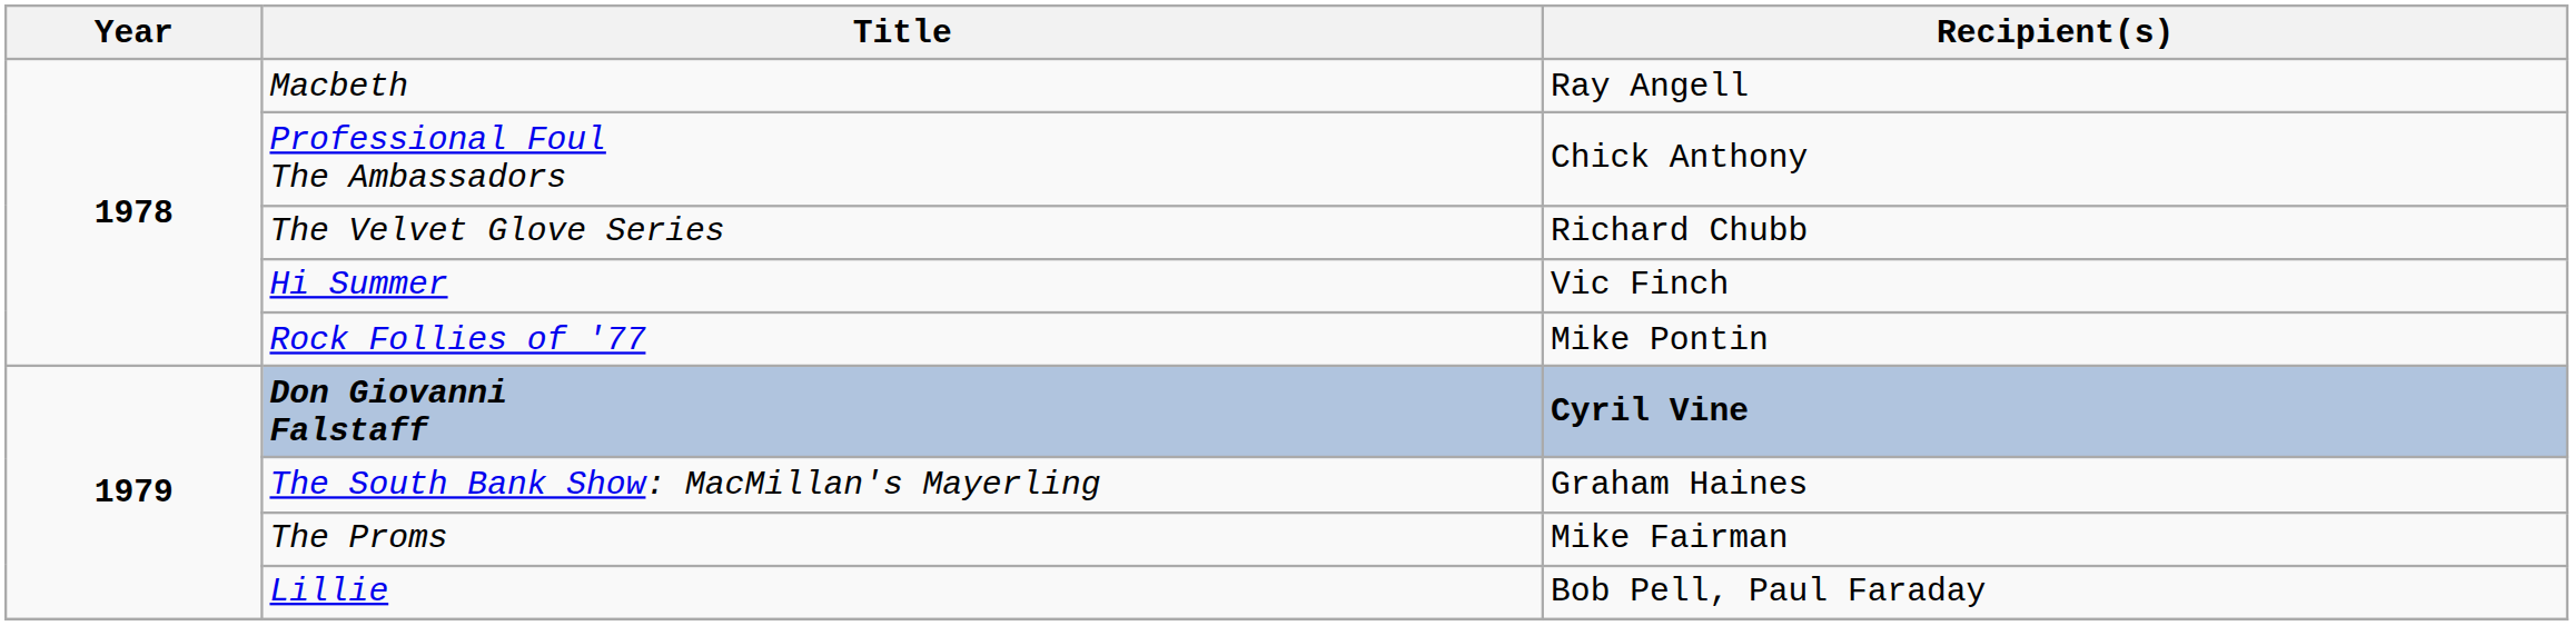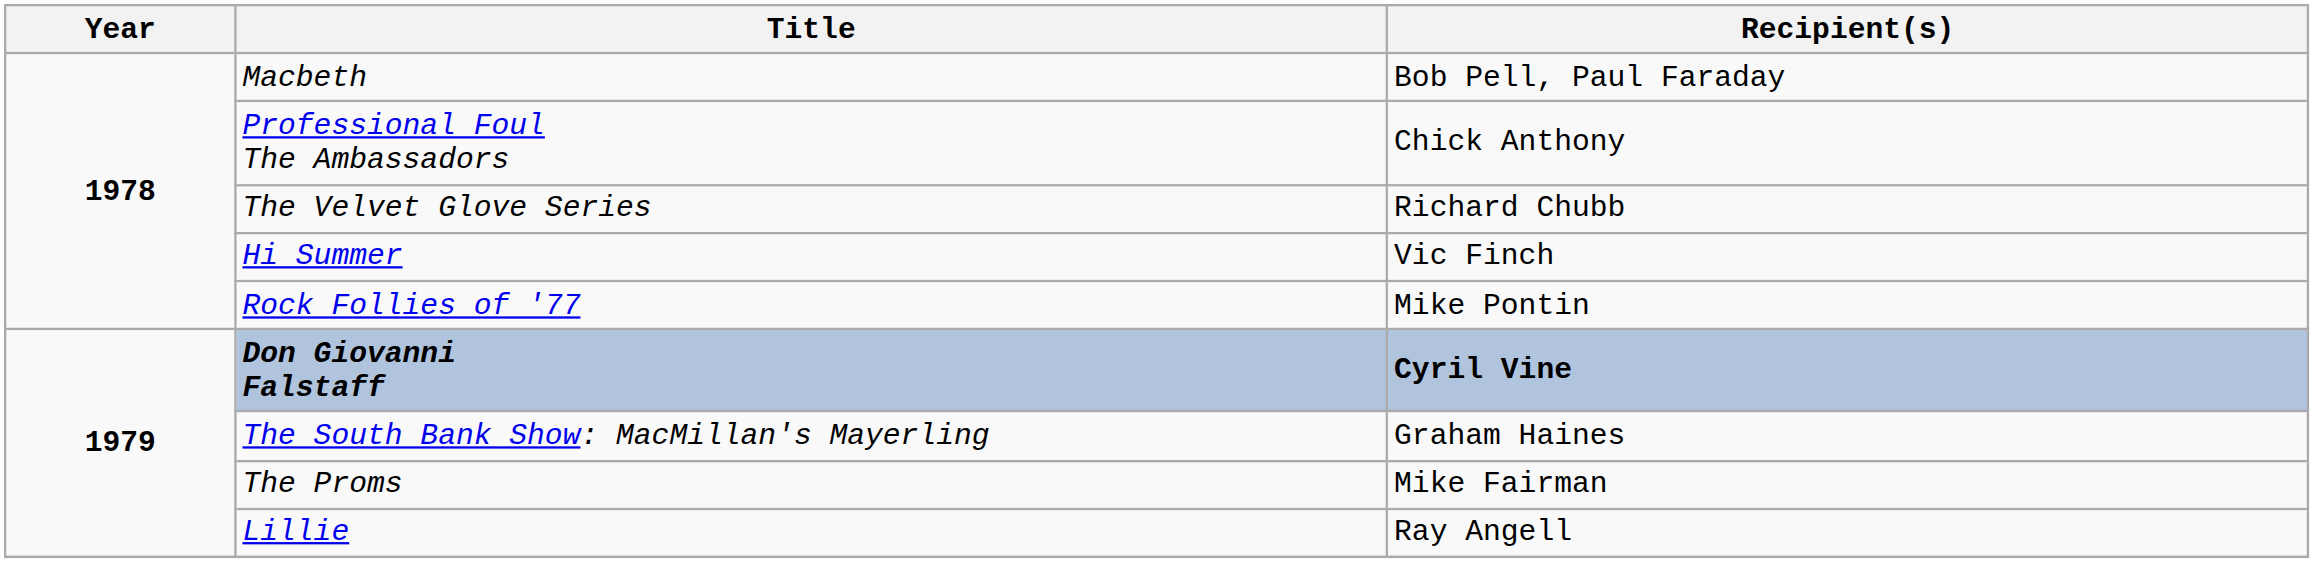Macbeth | Recipient(s): Ray Angell -> Bob Pell, Paul Faraday
Lillie | Recipient(s): Bob Pell, Paul Faraday -> Ray Angell
